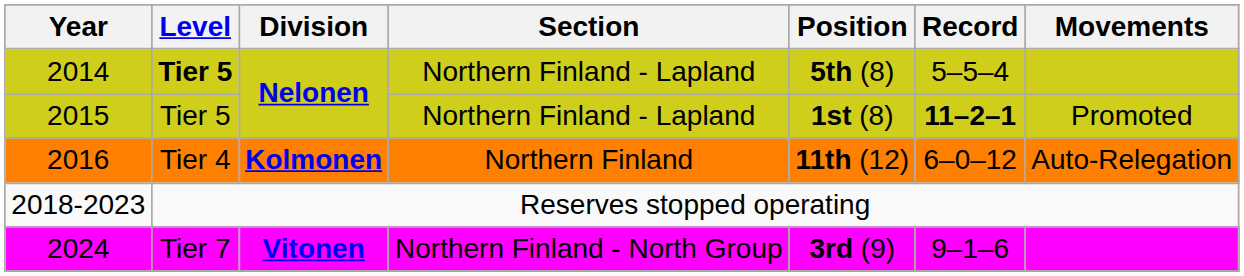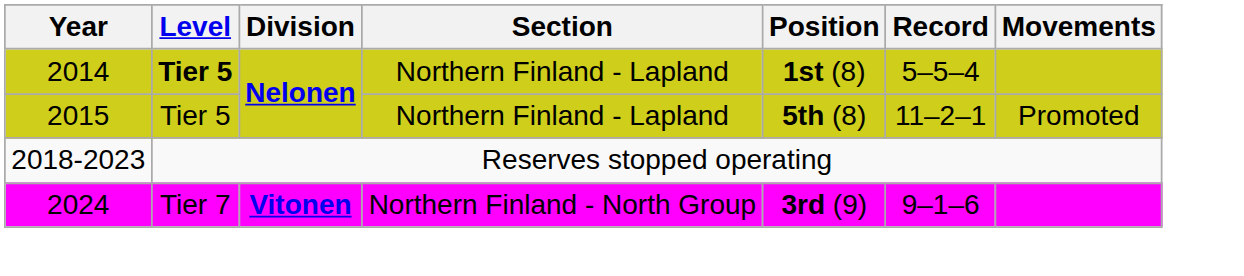2014 | Position: 5th (8) -> 1st (8)
2015 | Position: 1st (8) -> 5th (8)
2015 | Record: bold -> normal
- row: 2016 | Tier 4 | Kolmonen | Northern Finland | 11th (12) | 6–0–12 | Auto-Relegation
